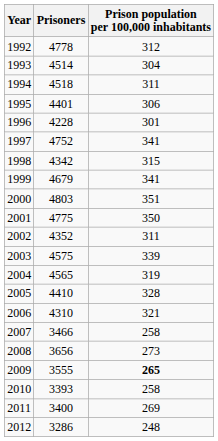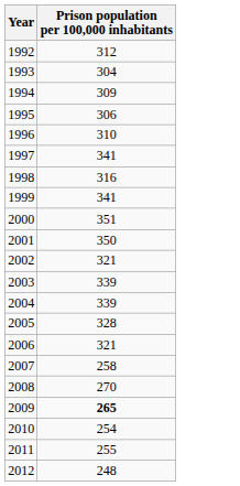- column: Prisoners | 4778 | 4514 | 4518 | 4401 | 4228 | 4752 | 4342 | 4679 | 4803 | 4775 | 4352 | 4575 | 4565 | 4410 | 4310 | 3466 | 3656 | 3555 | 3393 | 3400 | 3286
1994 | Prison population per 100,000 inhabitants: 311 -> 309
1996 | Prison population per 100,000 inhabitants: 301 -> 310
1998 | Prison population per 100,000 inhabitants: 315 -> 316
2002 | Prison population per 100,000 inhabitants: 311 -> 321
2004 | Prison population per 100,000 inhabitants: 319 -> 339
2008 | Prison population per 100,000 inhabitants: 273 -> 270
2010 | Prison population per 100,000 inhabitants: 258 -> 254
2011 | Prison population per 100,000 inhabitants: 269 -> 255
